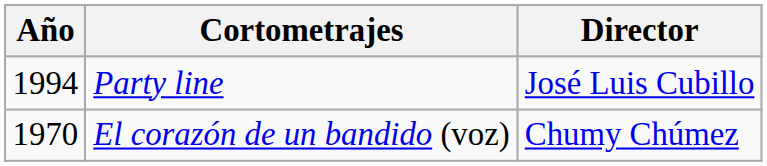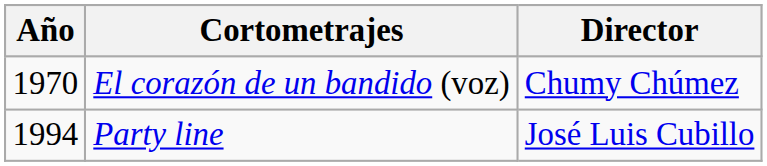rows swapped: Party line <-> El corazón de un bandido (voz)
